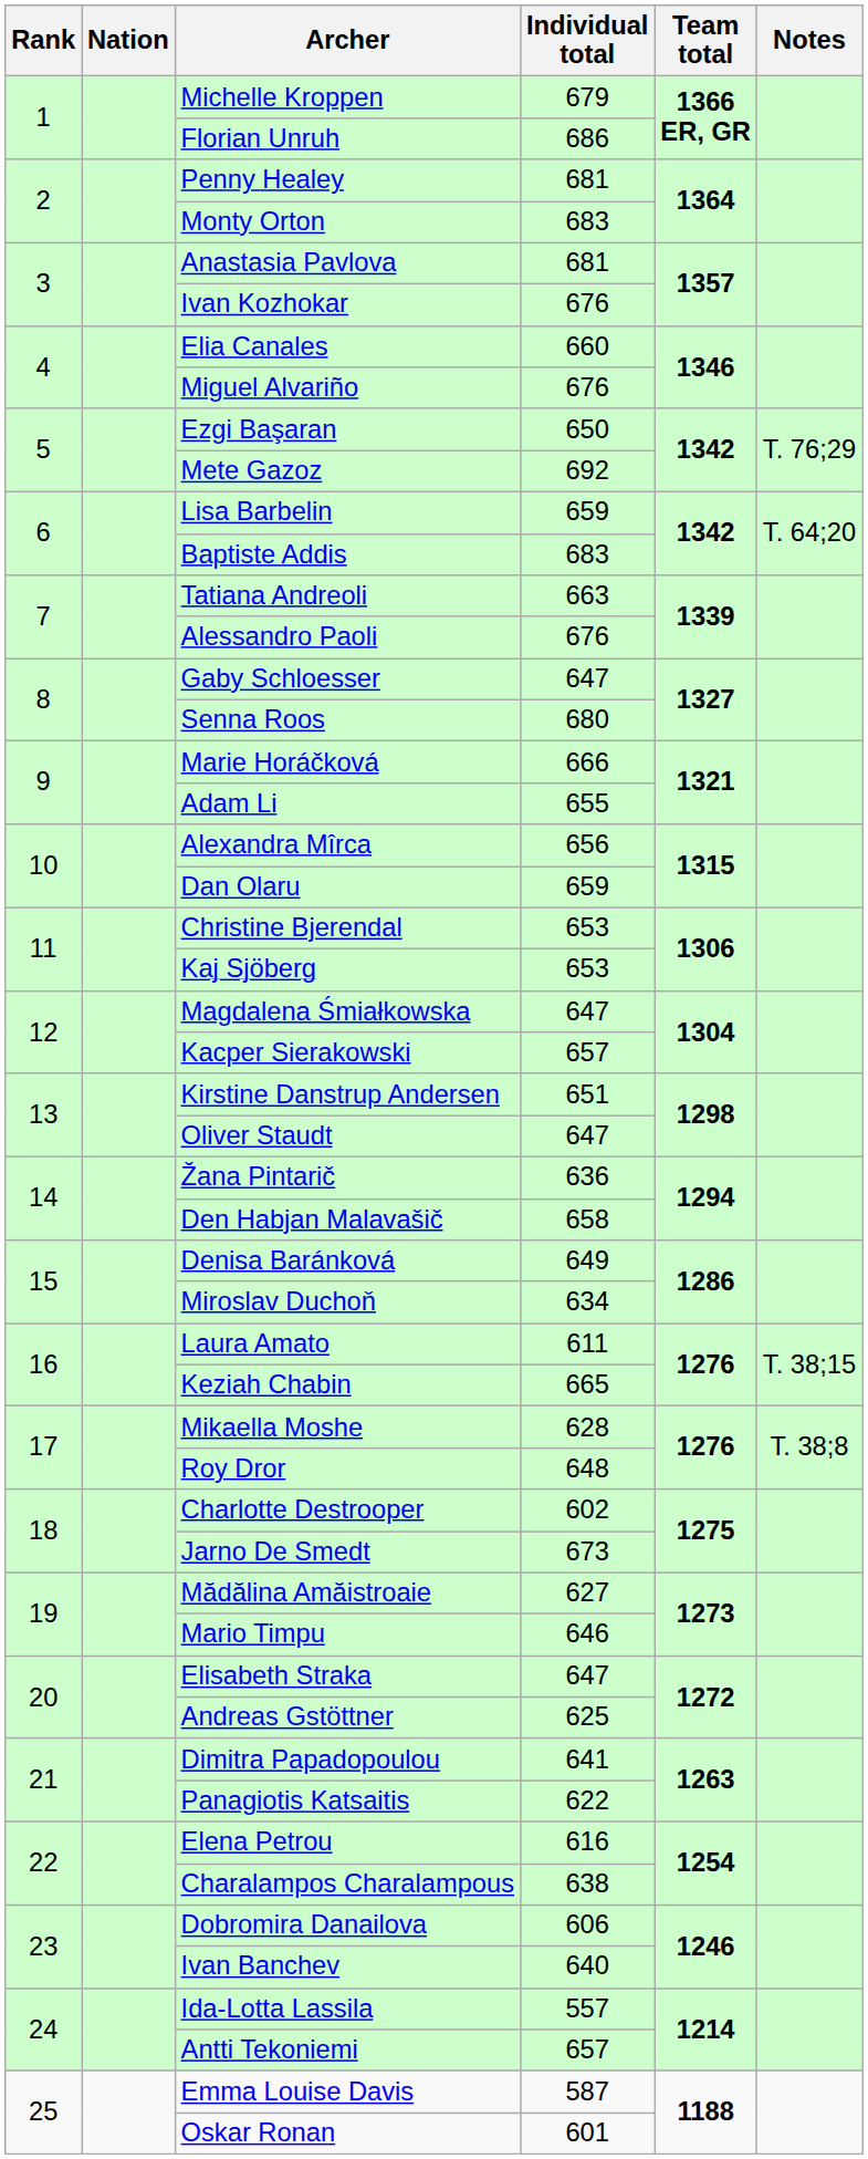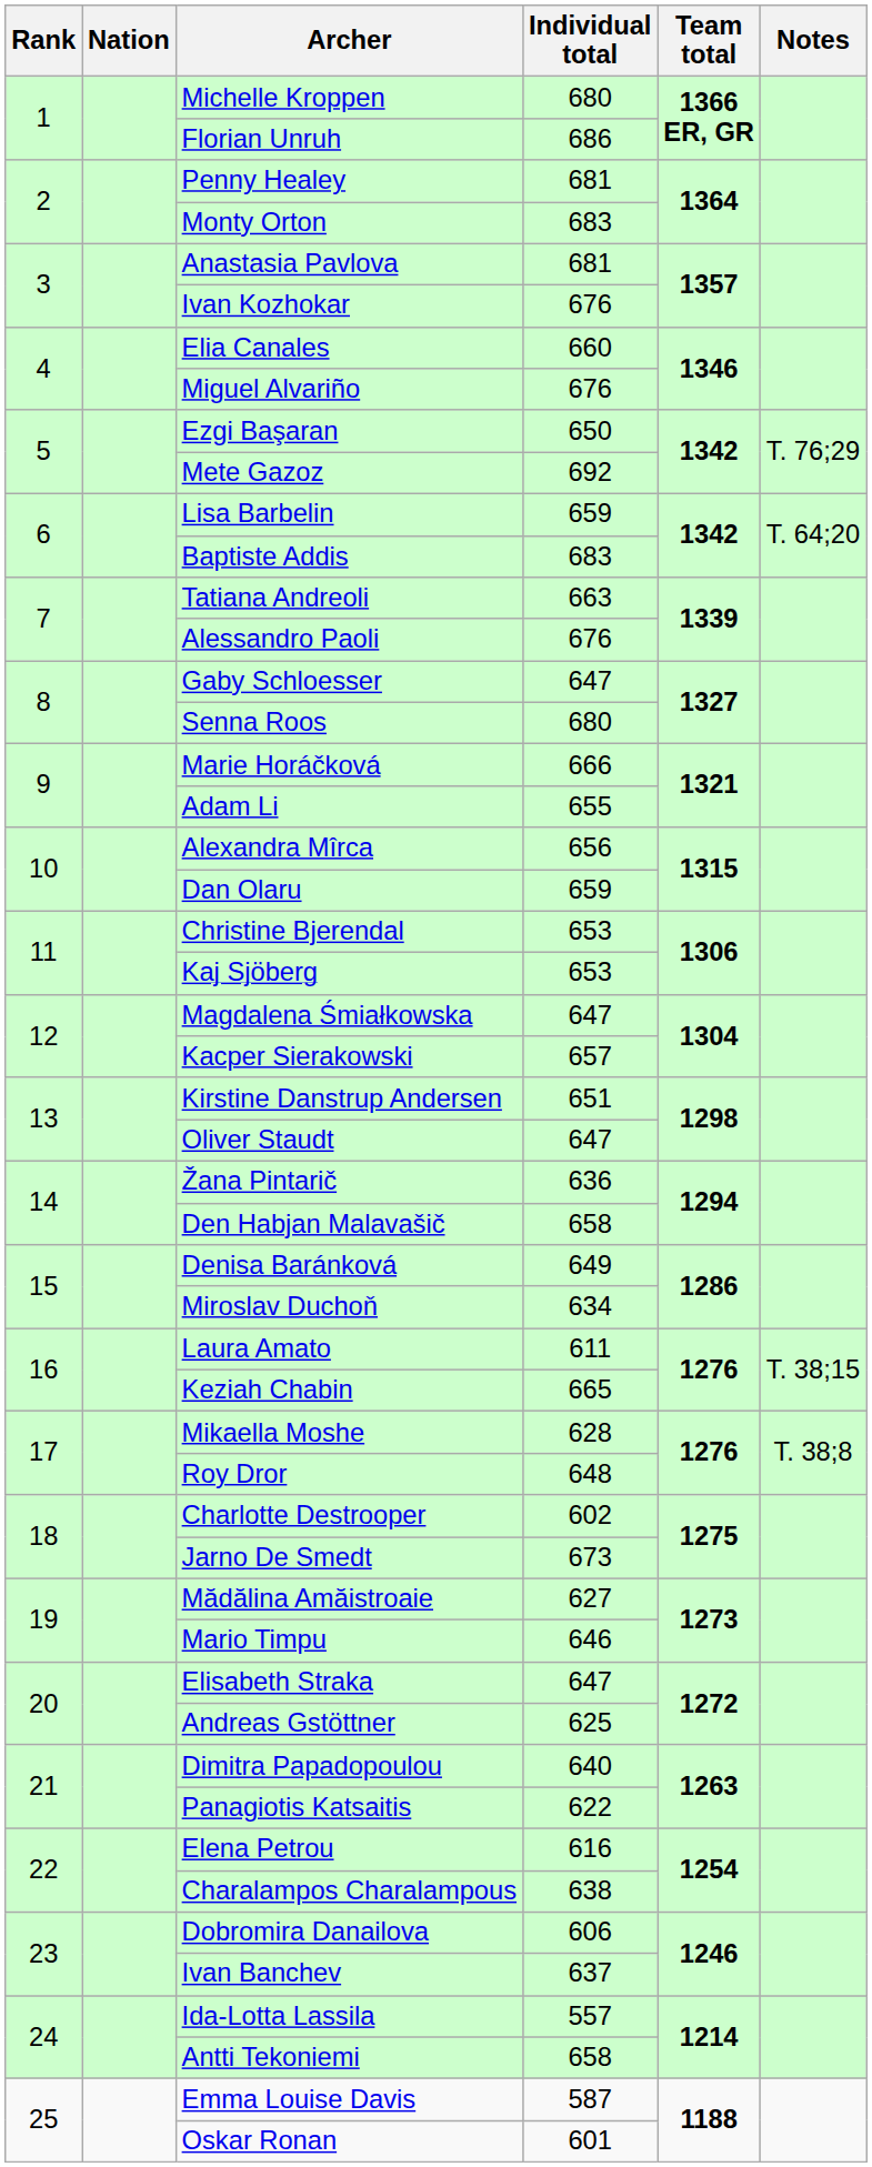Michelle Kroppen | Individual total: 679 -> 680
Dimitra Papadopoulou | Individual total: 641 -> 640
Ivan Banchev | Individual total: 640 -> 637
Antti Tekoniemi | Individual total: 657 -> 658
